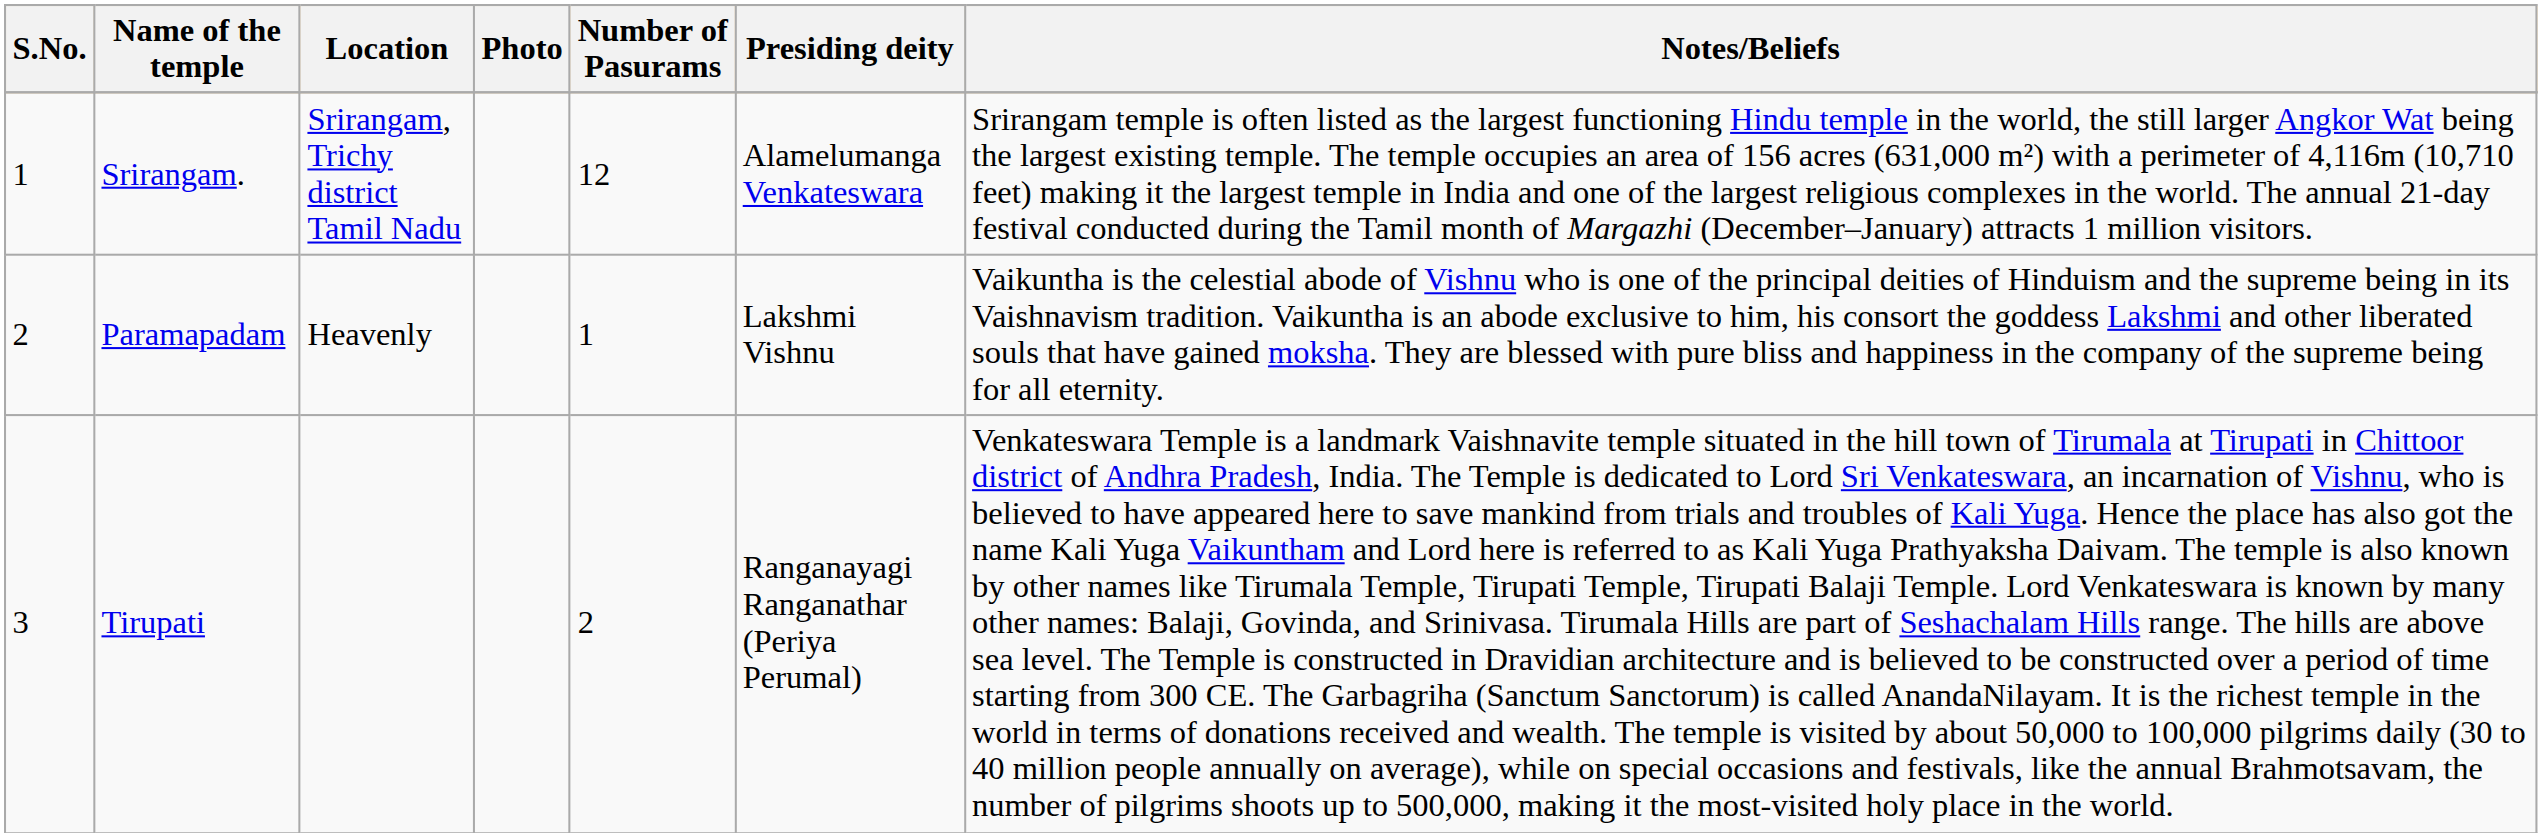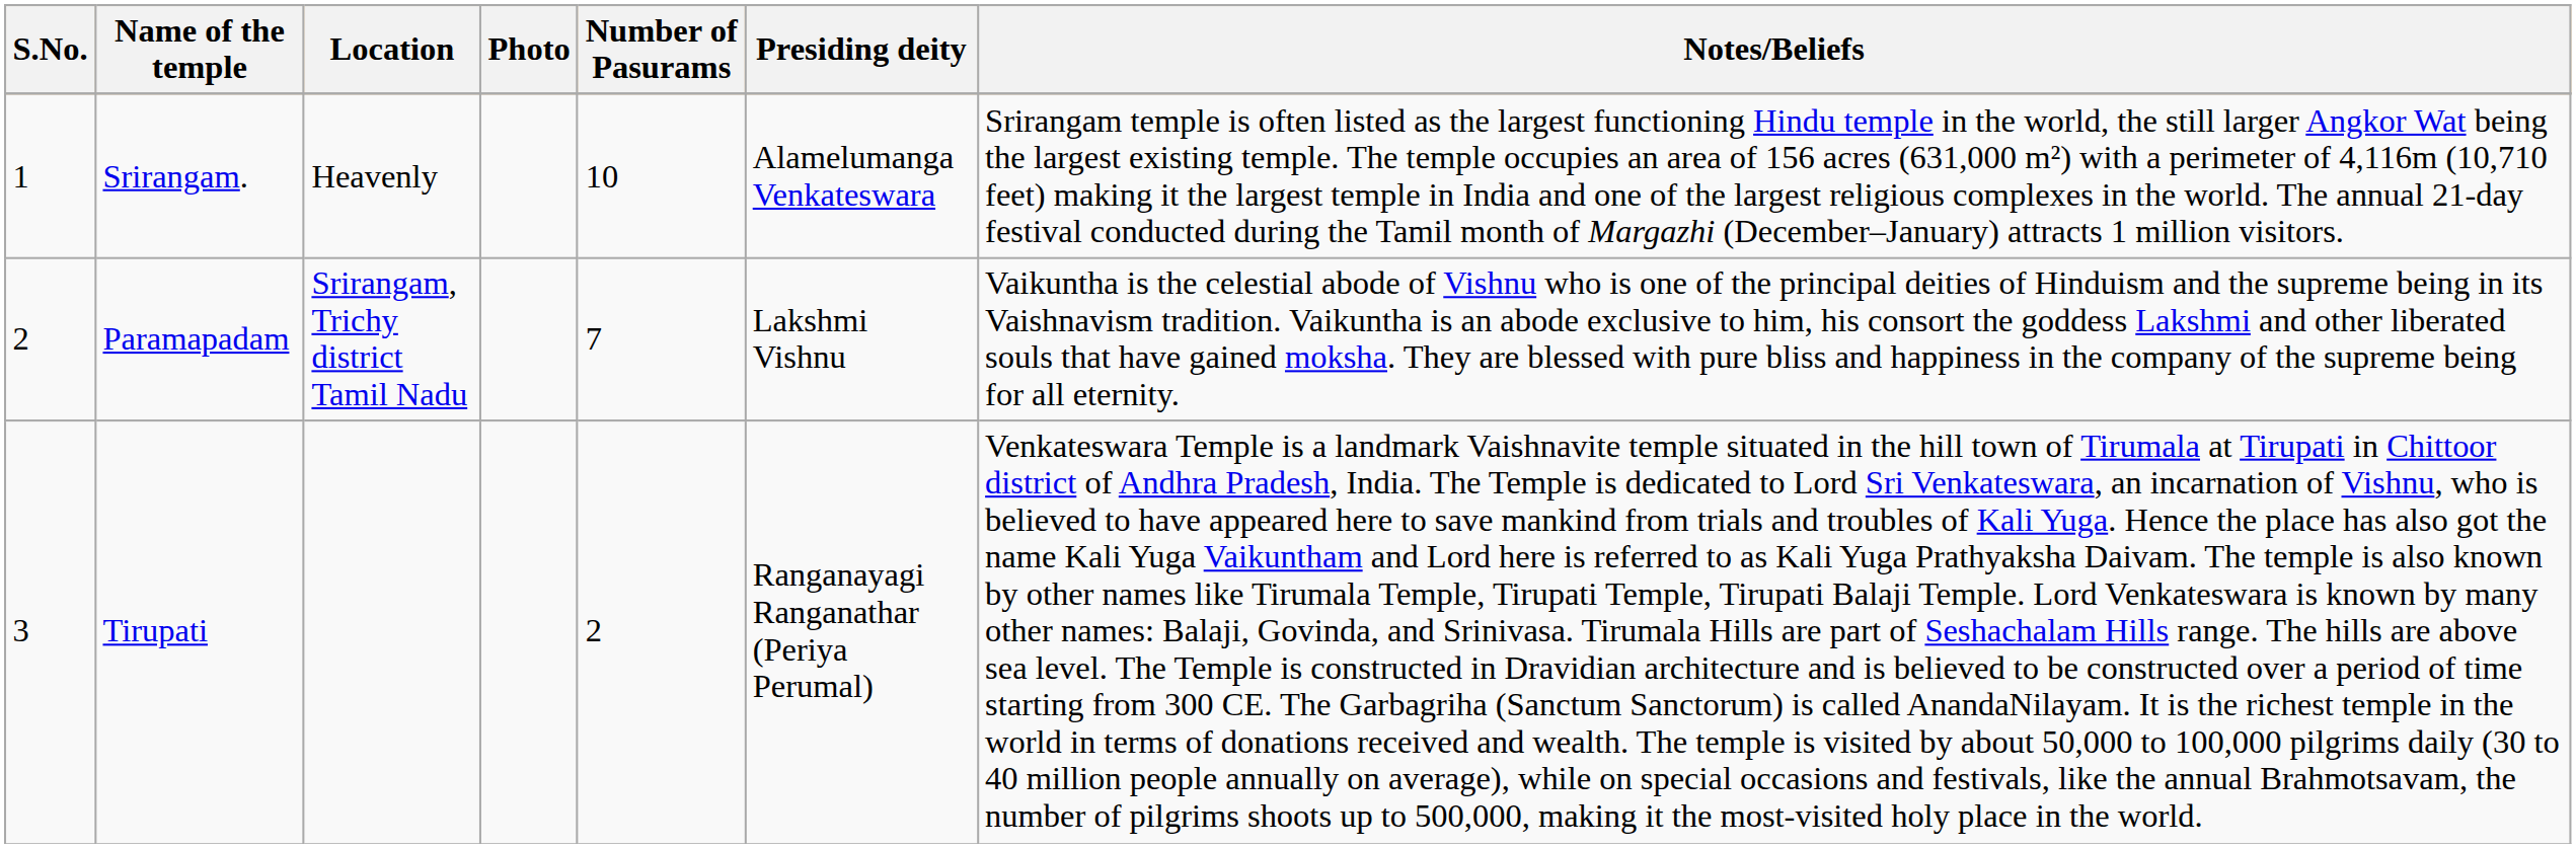Srirangam. | Location: Srirangam, Trichy district Tamil Nadu -> Heavenly
Srirangam. | Number of Pasurams: 12 -> 10
Paramapadam | Location: Heavenly -> Srirangam, Trichy district Tamil Nadu
Paramapadam | Number of Pasurams: 1 -> 7
